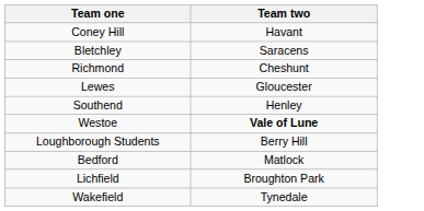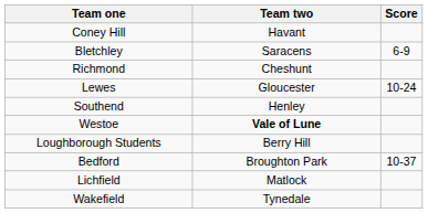+ column: Score | 6-9 | 10-24 | 10-37
Bedford | Team two: Matlock -> Broughton Park
Lichfield | Team two: Broughton Park -> Matlock
